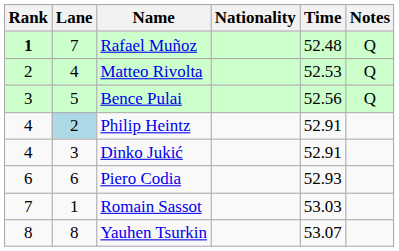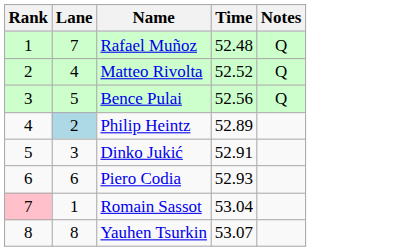- column: Nationality
Rafael Muñoz | Rank: bold -> normal
Matteo Rivolta | Time: 52.53 -> 52.52
Philip Heintz | Time: 52.91 -> 52.89
Dinko Jukić | Rank: 4 -> 5
Romain Sassot | Rank: no background -> pink background
Romain Sassot | Time: 53.03 -> 53.04
